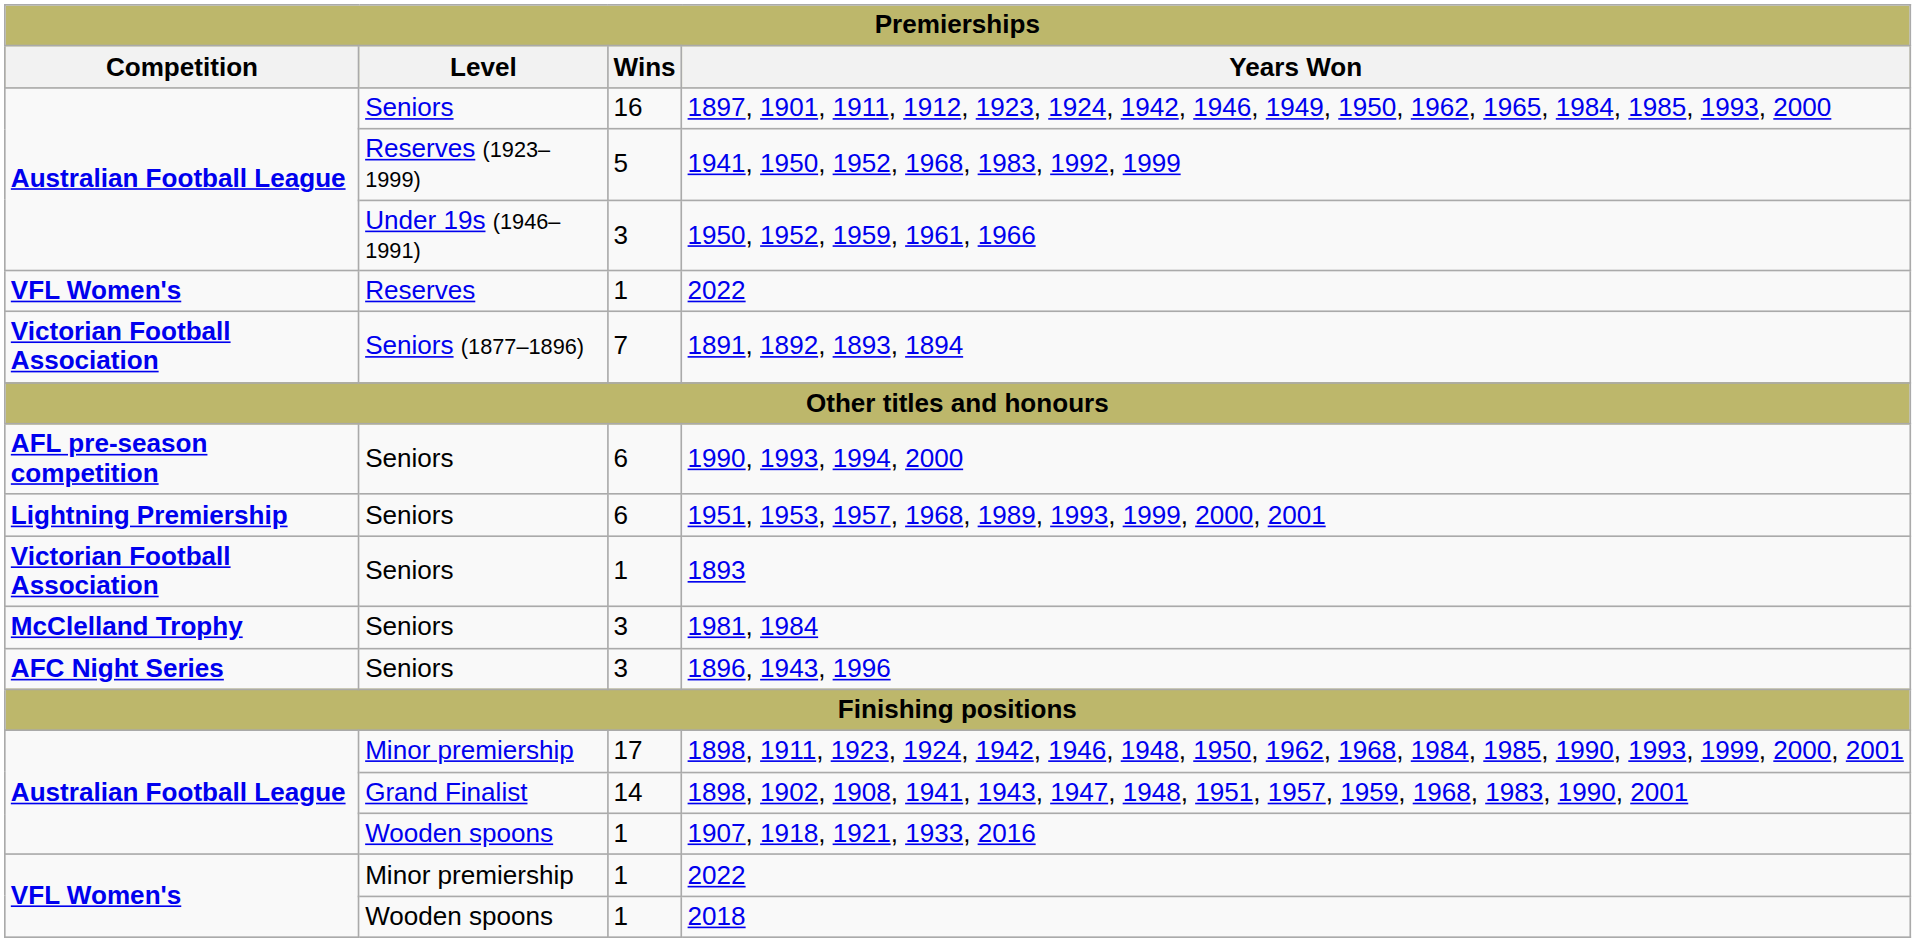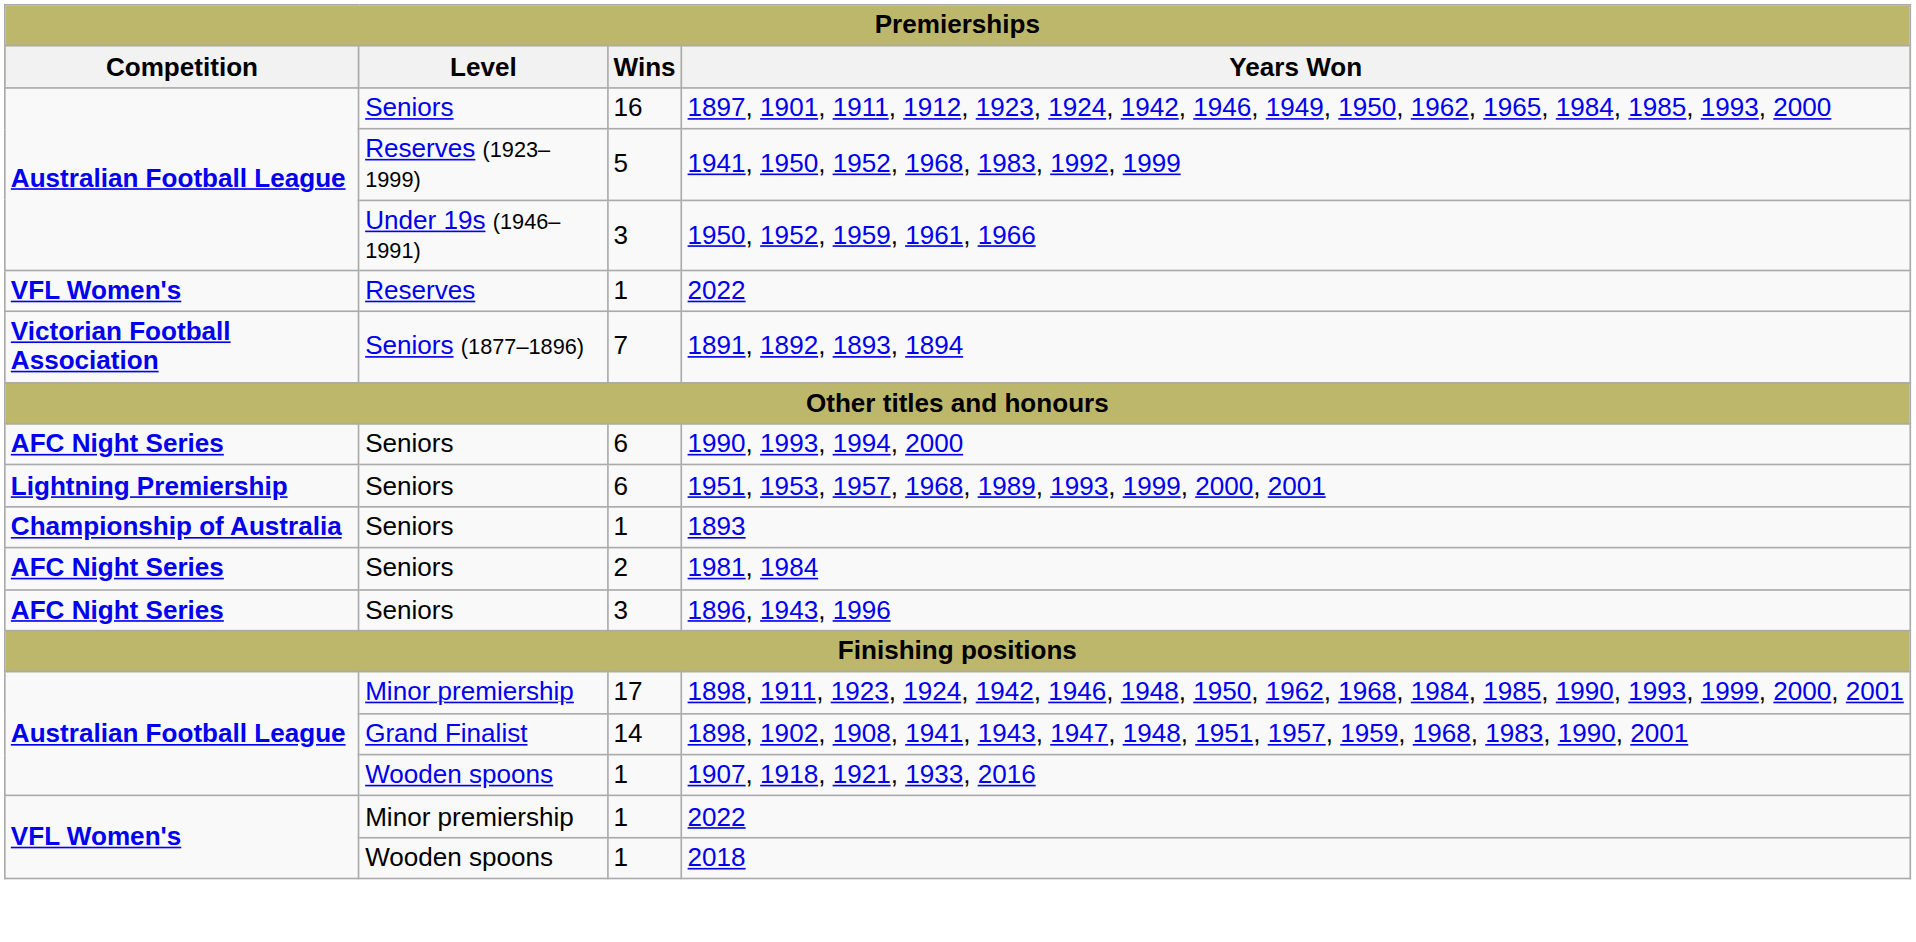1990, 1993, 1994, 2000 | Competition: AFL pre-season competition -> AFC Night Series
1893 | Competition: Victorian Football Association -> Championship of Australia
1981, 1984 | Competition: McClelland Trophy -> AFC Night Series
1981, 1984 | Wins: 3 -> 2
